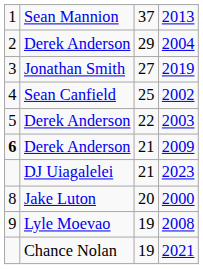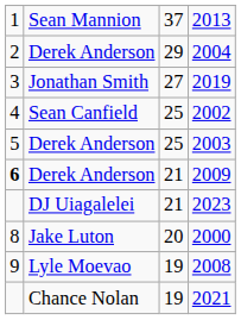2003 | column 3: 22 -> 25
